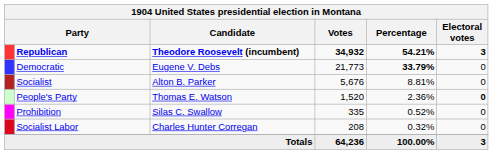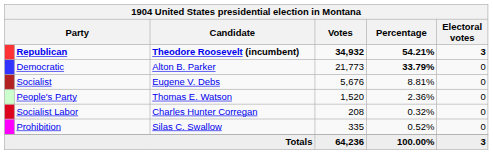Democratic | Candidate: Eugene V. Debs -> Alton B. Parker
Socialist | Candidate: Alton B. Parker -> Eugene V. Debs
People's Party | Electoral votes: bold -> normal
rows swapped: Prohibition <-> Socialist Labor
